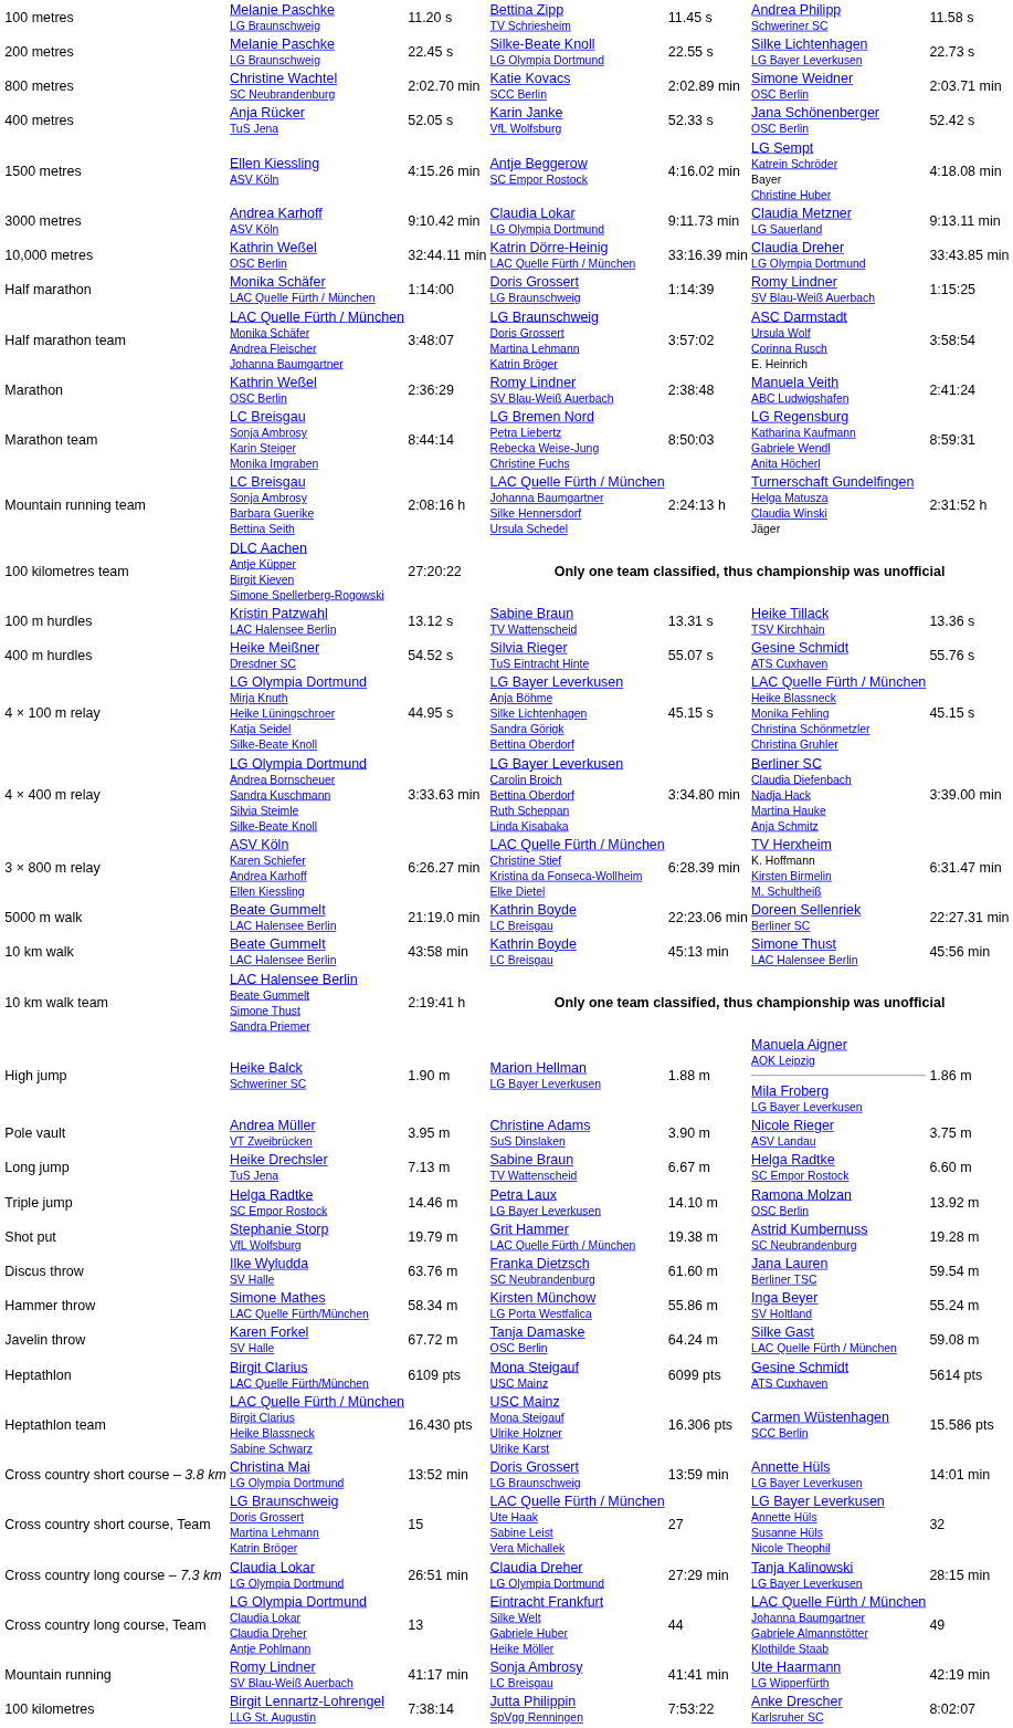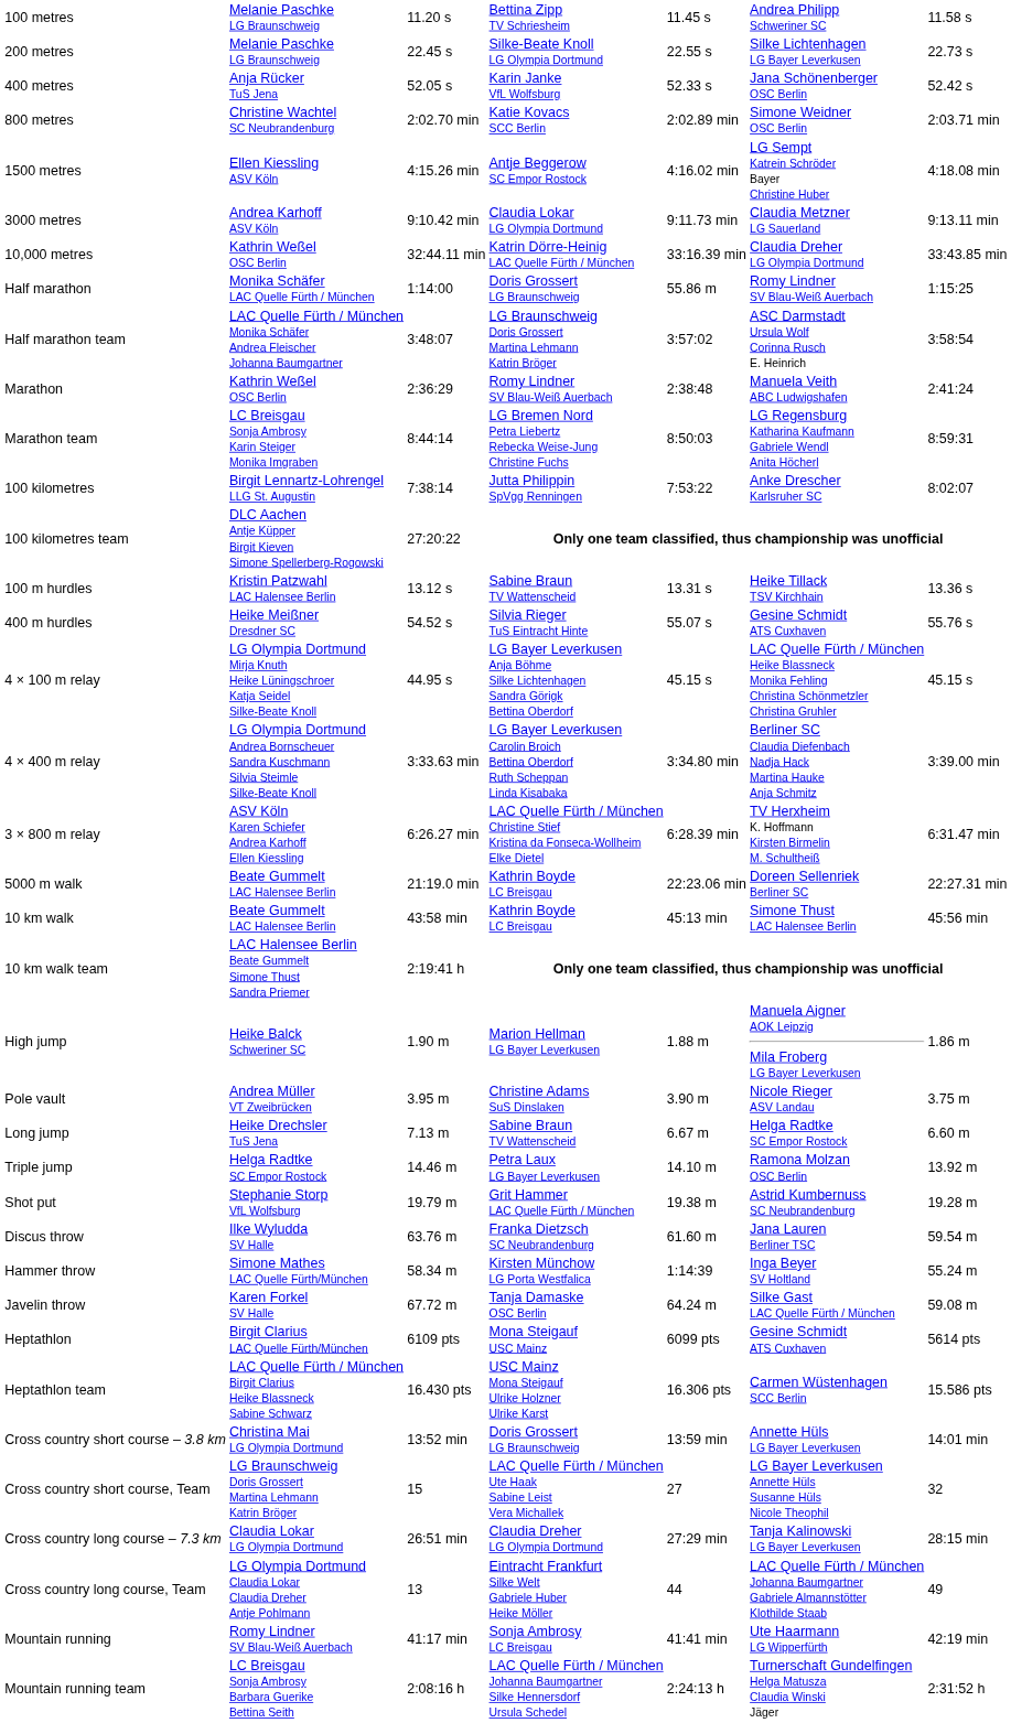rows swapped: 400 metres <-> 800 metres
Half marathon | column 5: 1:14:39 -> 55.86 m
rows swapped: 100 kilometres <-> Mountain running team
Hammer throw | column 5: 55.86 m -> 1:14:39
